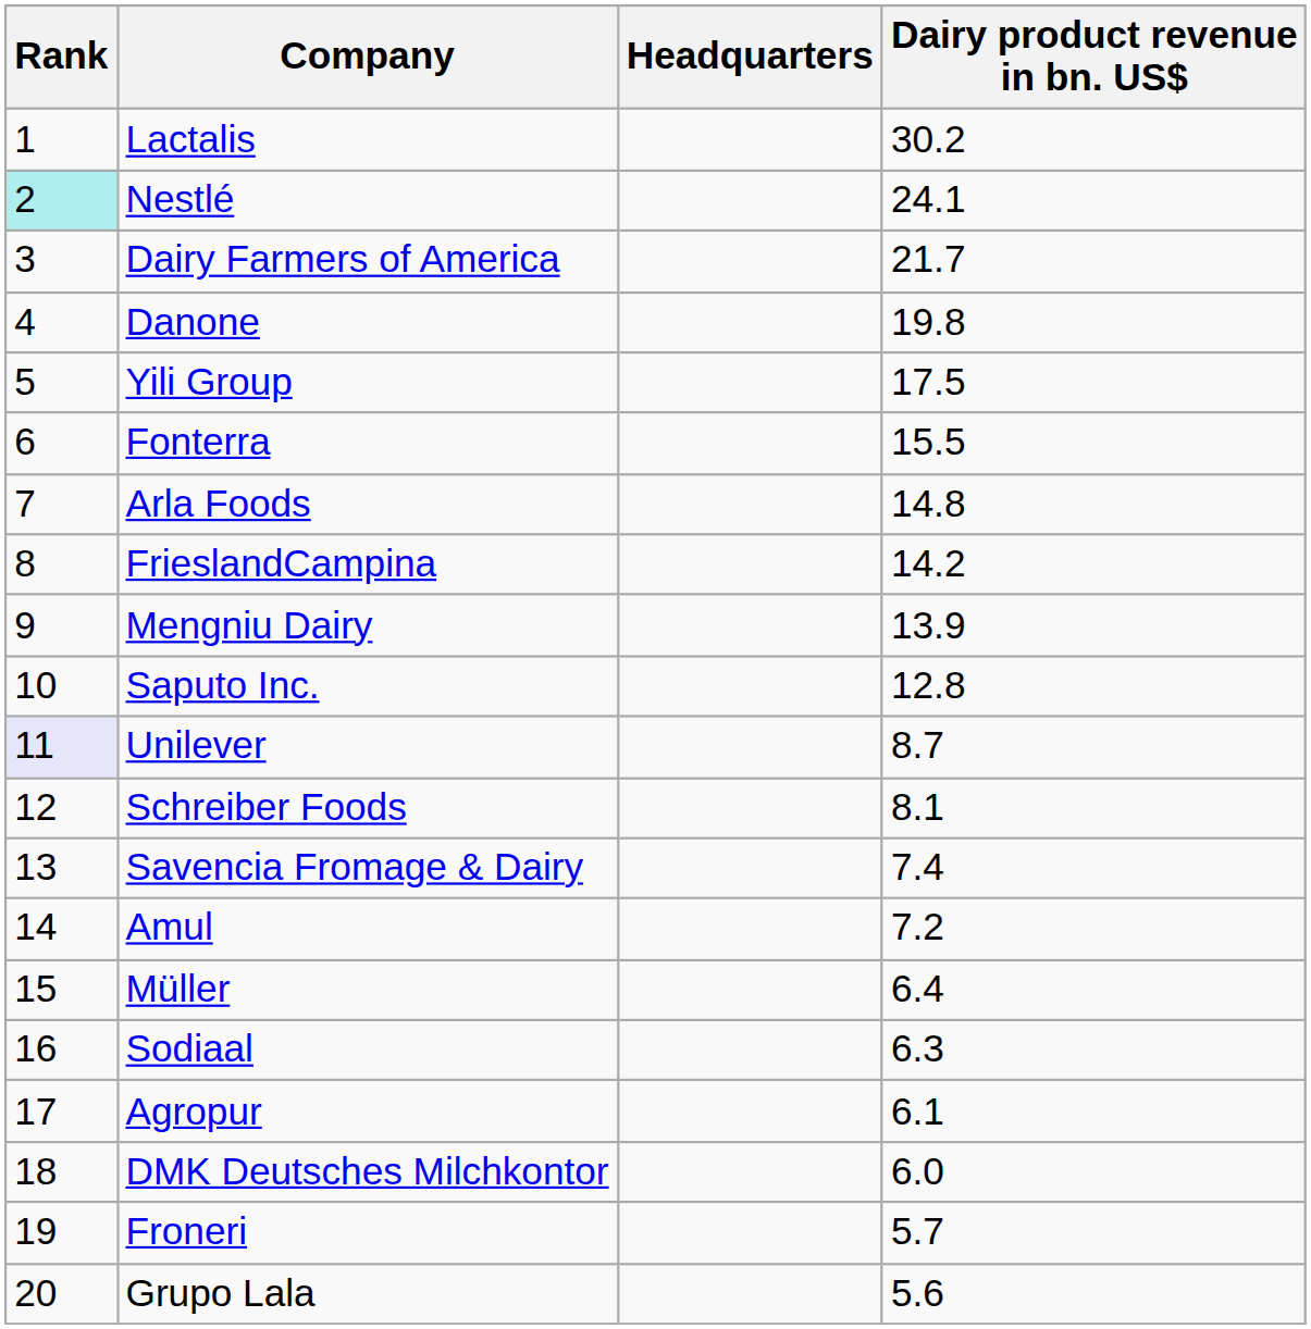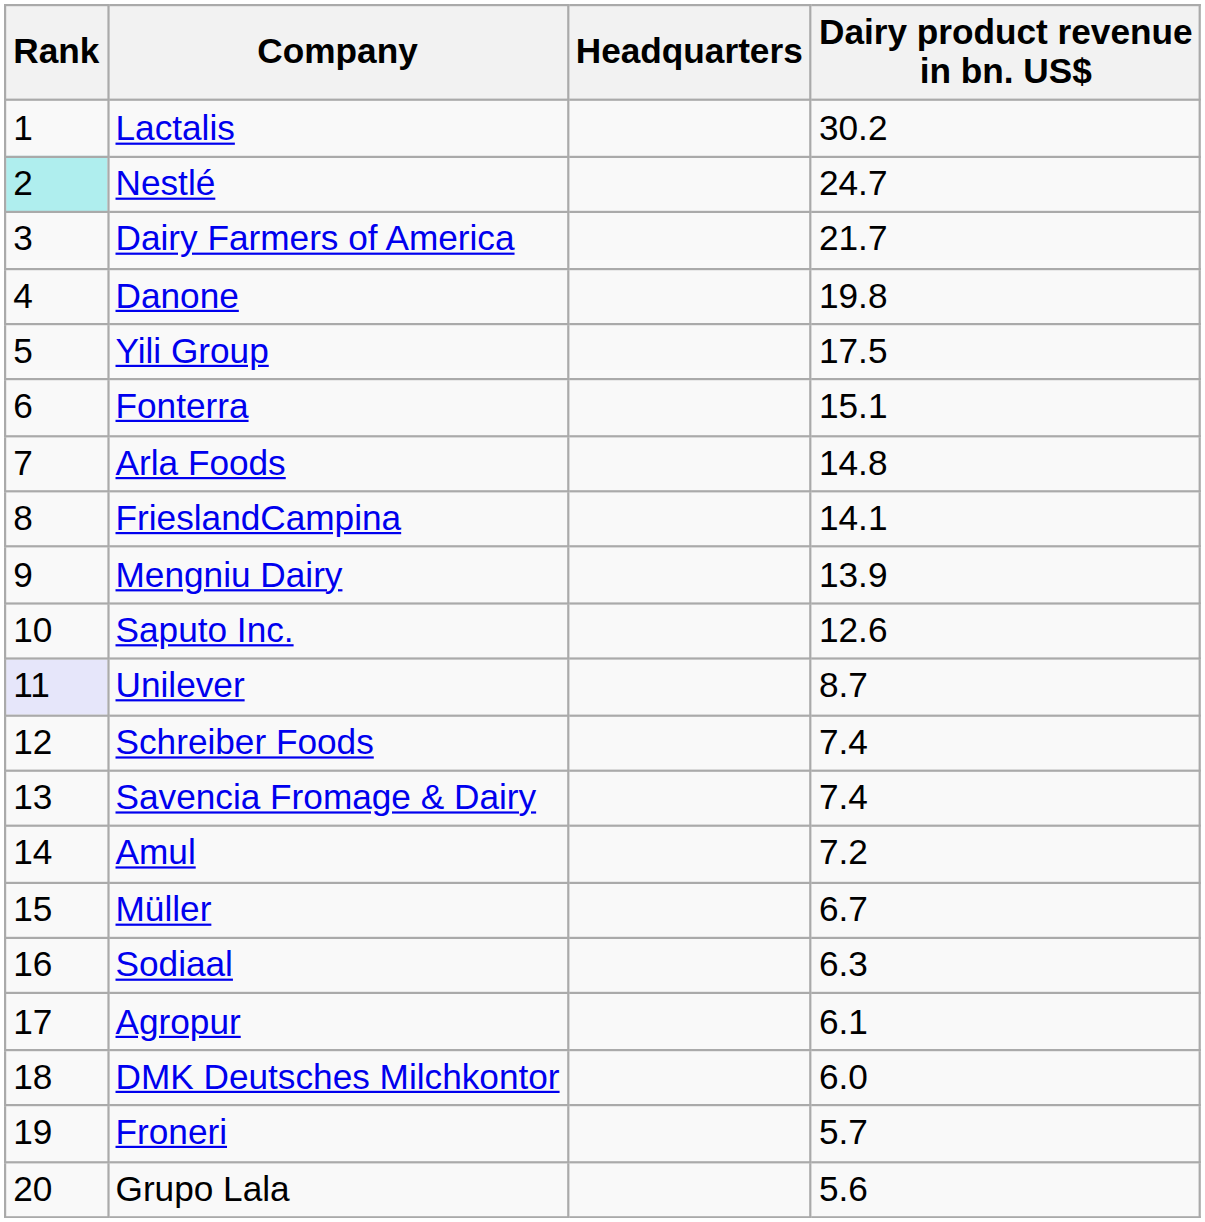Nestlé | Dairy product revenue in bn. US$: 24.1 -> 24.7
Fonterra | Dairy product revenue in bn. US$: 15.5 -> 15.1
FrieslandCampina | Dairy product revenue in bn. US$: 14.2 -> 14.1
Saputo Inc. | Dairy product revenue in bn. US$: 12.8 -> 12.6
Schreiber Foods | Dairy product revenue in bn. US$: 8.1 -> 7.4
Müller | Dairy product revenue in bn. US$: 6.4 -> 6.7
